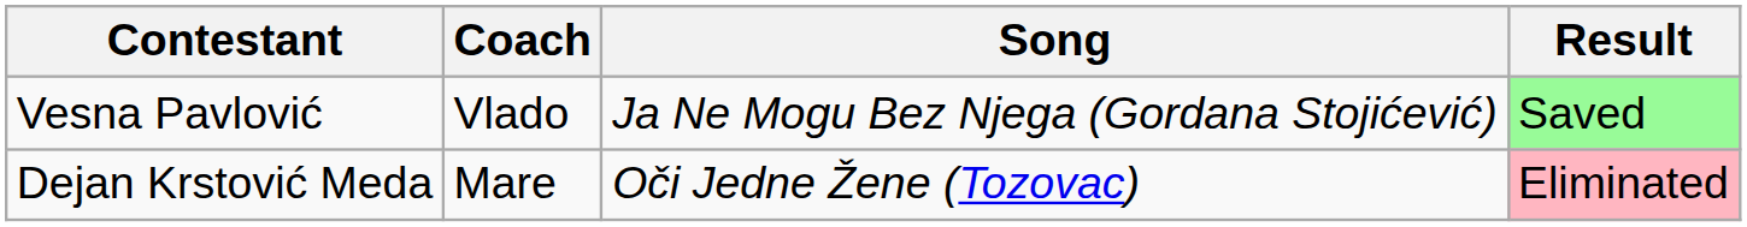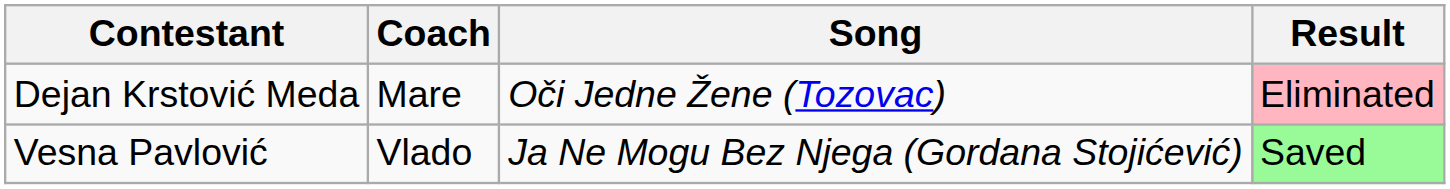rows swapped: Dejan Krstović Meda <-> Vesna Pavlović
